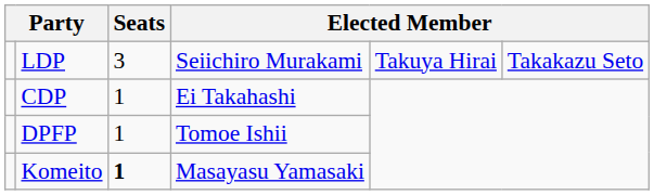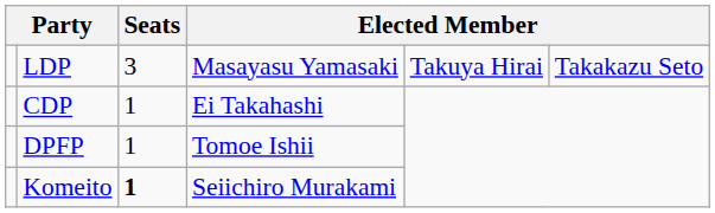LDP | column 4: Seiichiro Murakami -> Masayasu Yamasaki
Komeito | column 4: Masayasu Yamasaki -> Seiichiro Murakami
